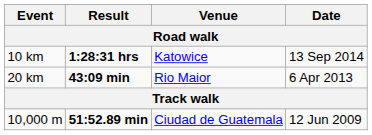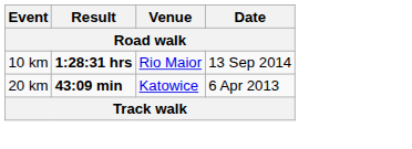10 km | Venue: Katowice -> Rio Maior
20 km | Venue: Rio Maior -> Katowice
- row: 10,000 m | 51:52.89 min | Ciudad de Guatemala | 12 Jun 2009
